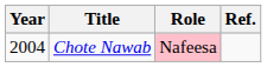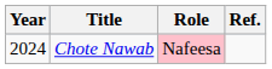Chote Nawab | Year: 2004 -> 2024
